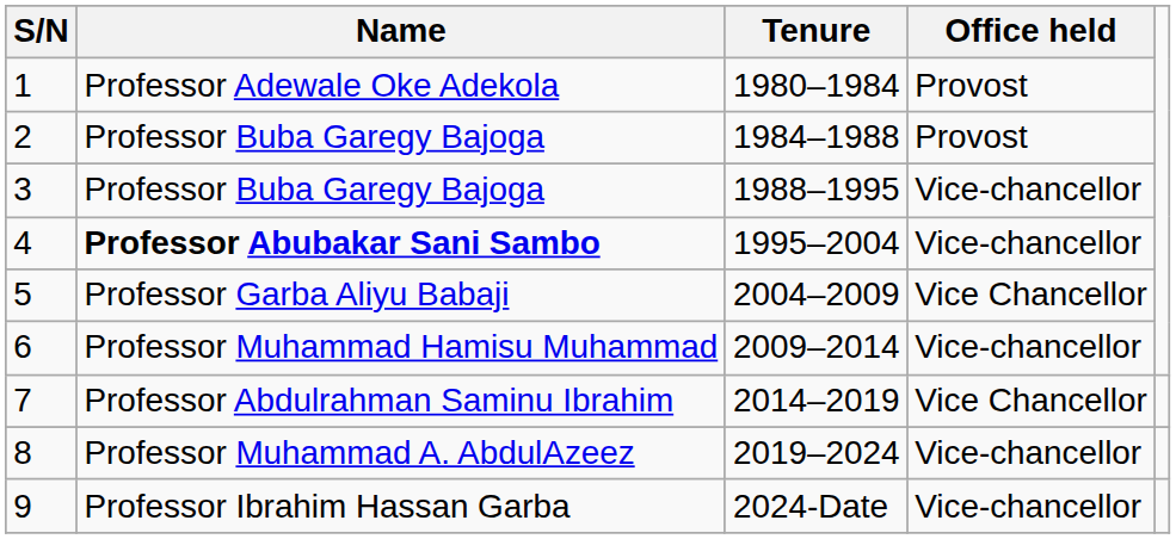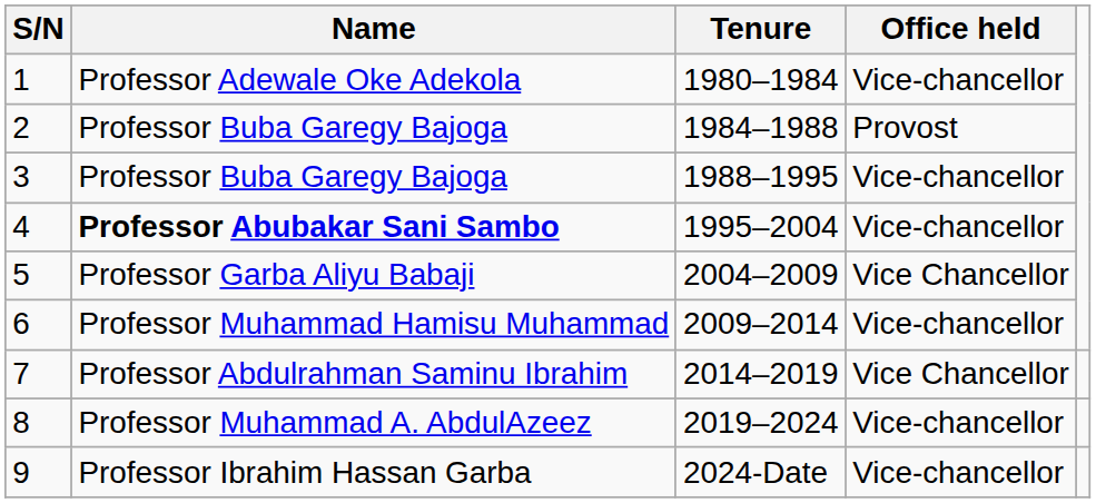1 | Office held: Provost -> Vice-chancellor
